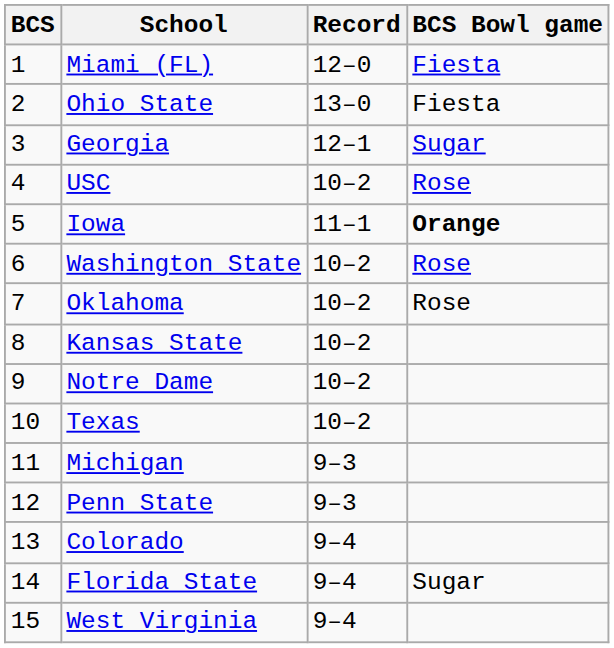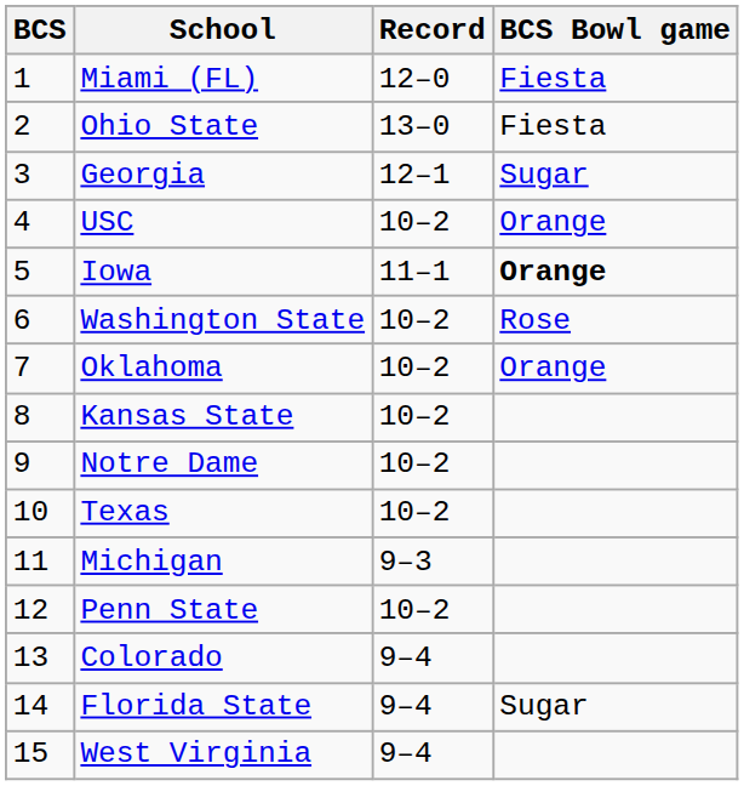USC | BCS Bowl game: Rose -> Orange
Oklahoma | BCS Bowl game: Rose -> Orange
Penn State | Record: 9–3 -> 10–2
